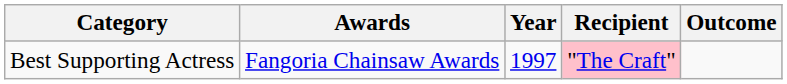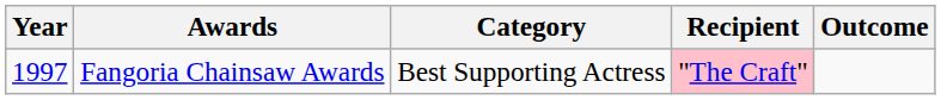columns swapped: Year <-> Category
